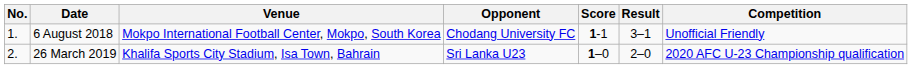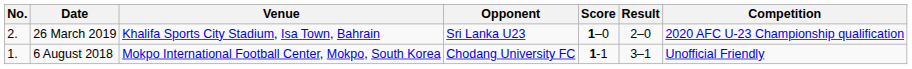rows swapped: 6 August 2018 <-> 26 March 2019
